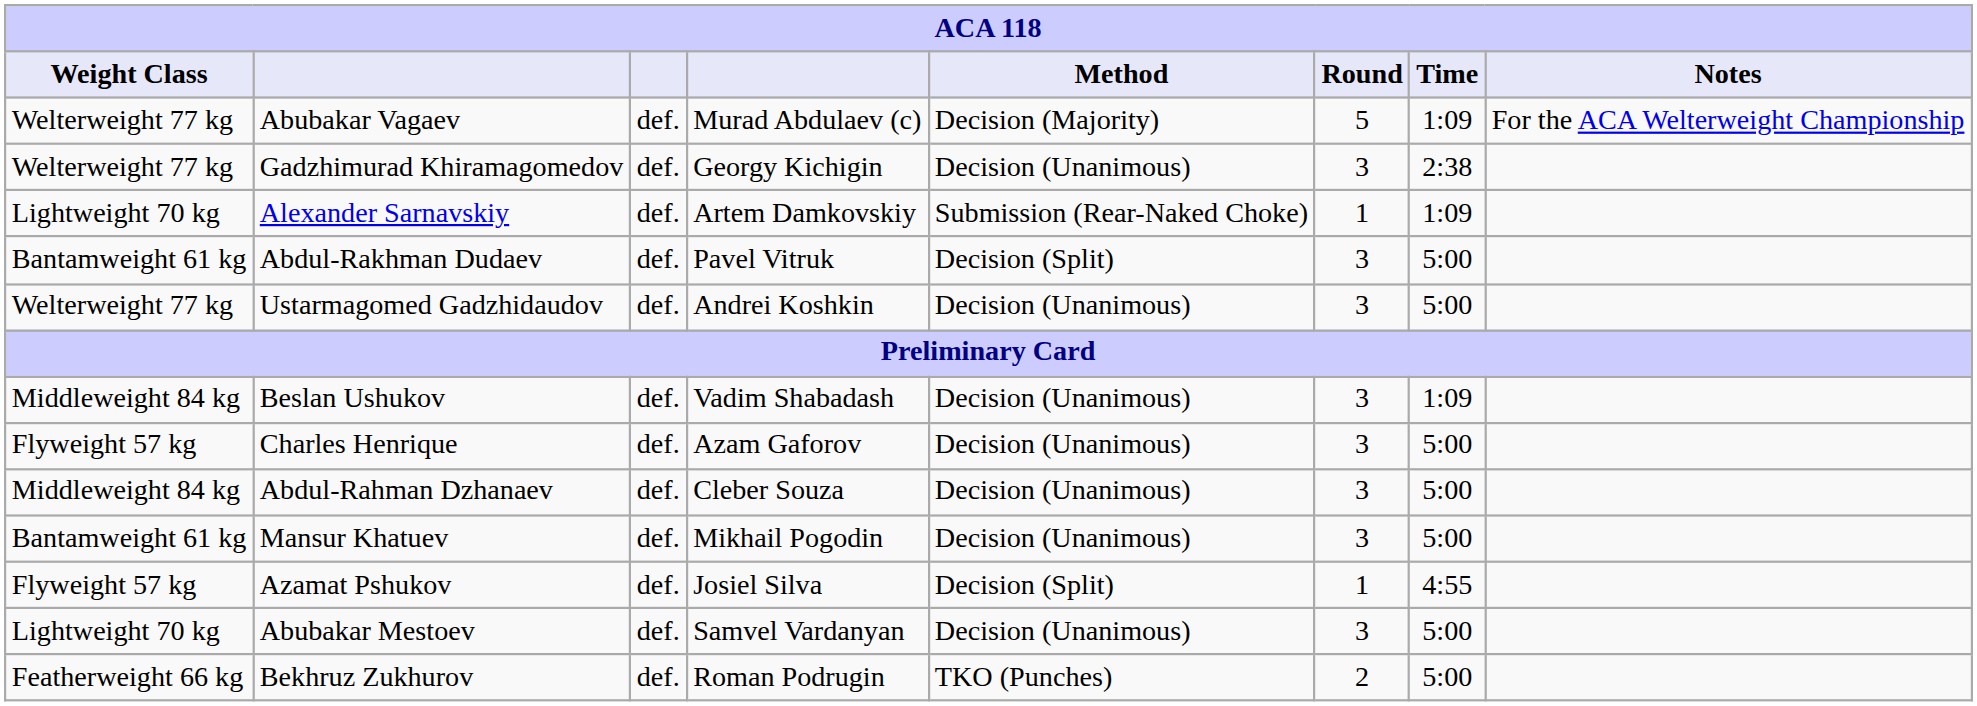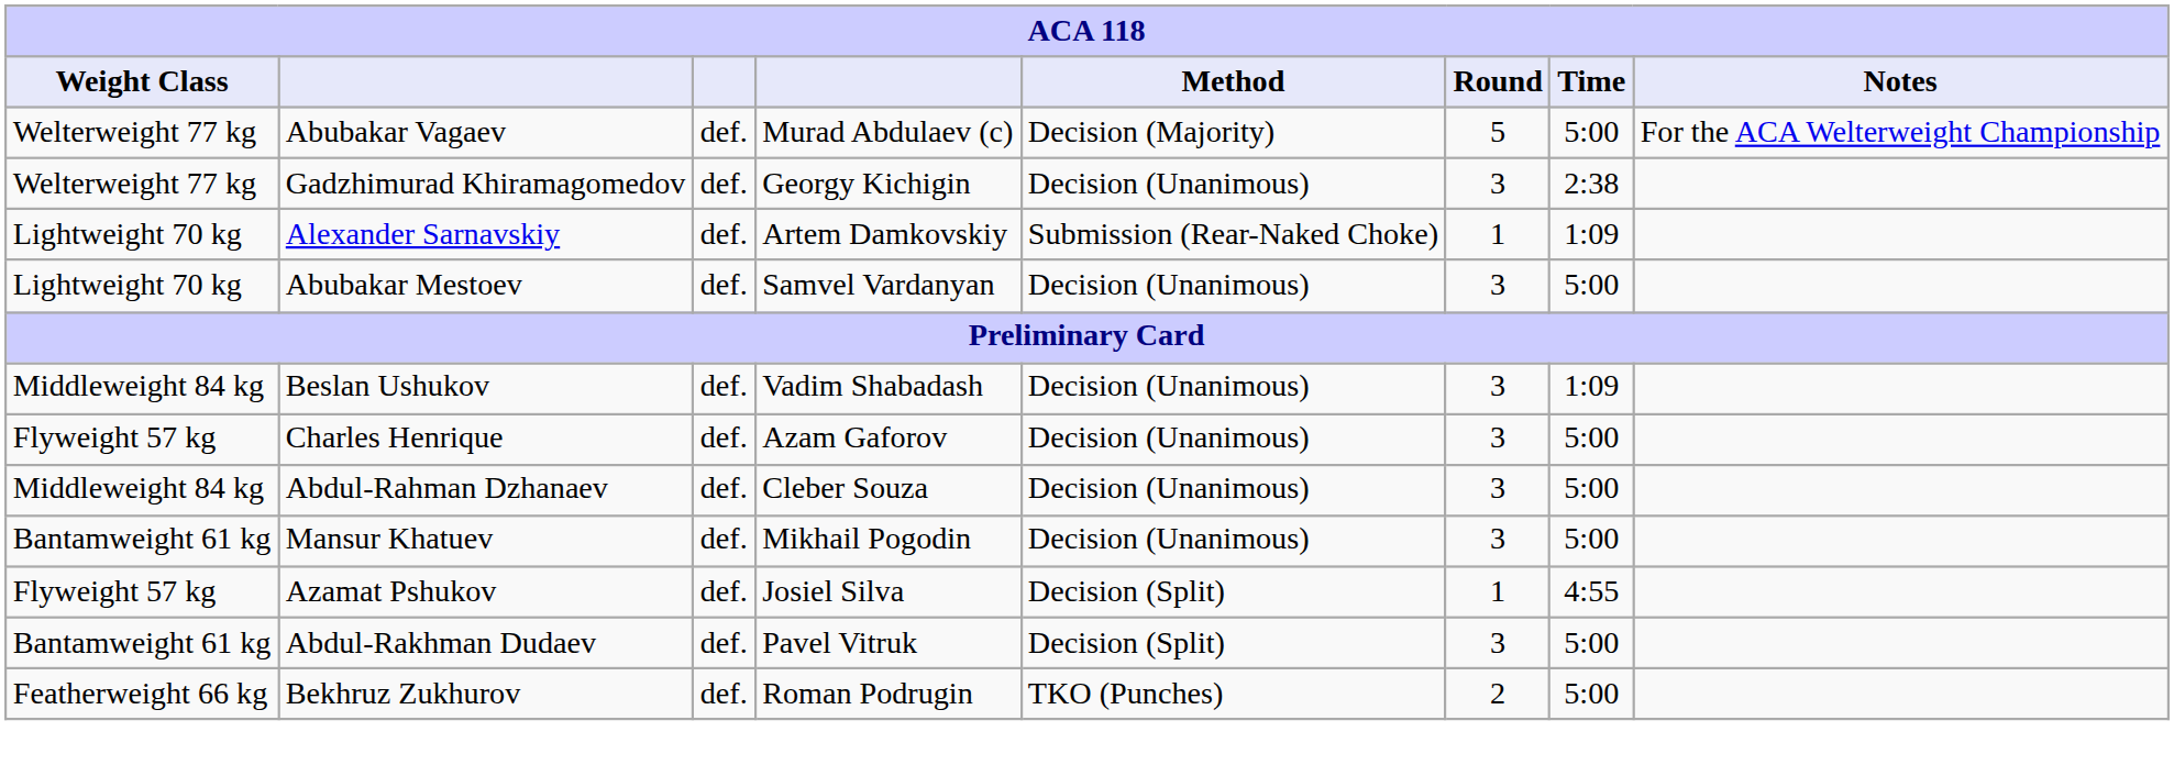Abubakar Vagaev | Time: 1:09 -> 5:00
rows swapped: Abdul-Rakhman Dudaev <-> Abubakar Mestoev
- row: Welterweight 77 kg | Ustarmagomed Gadzhidaudov | def. | Andrei Koshkin | Decision (Unanimous) | 3 | 5:00
